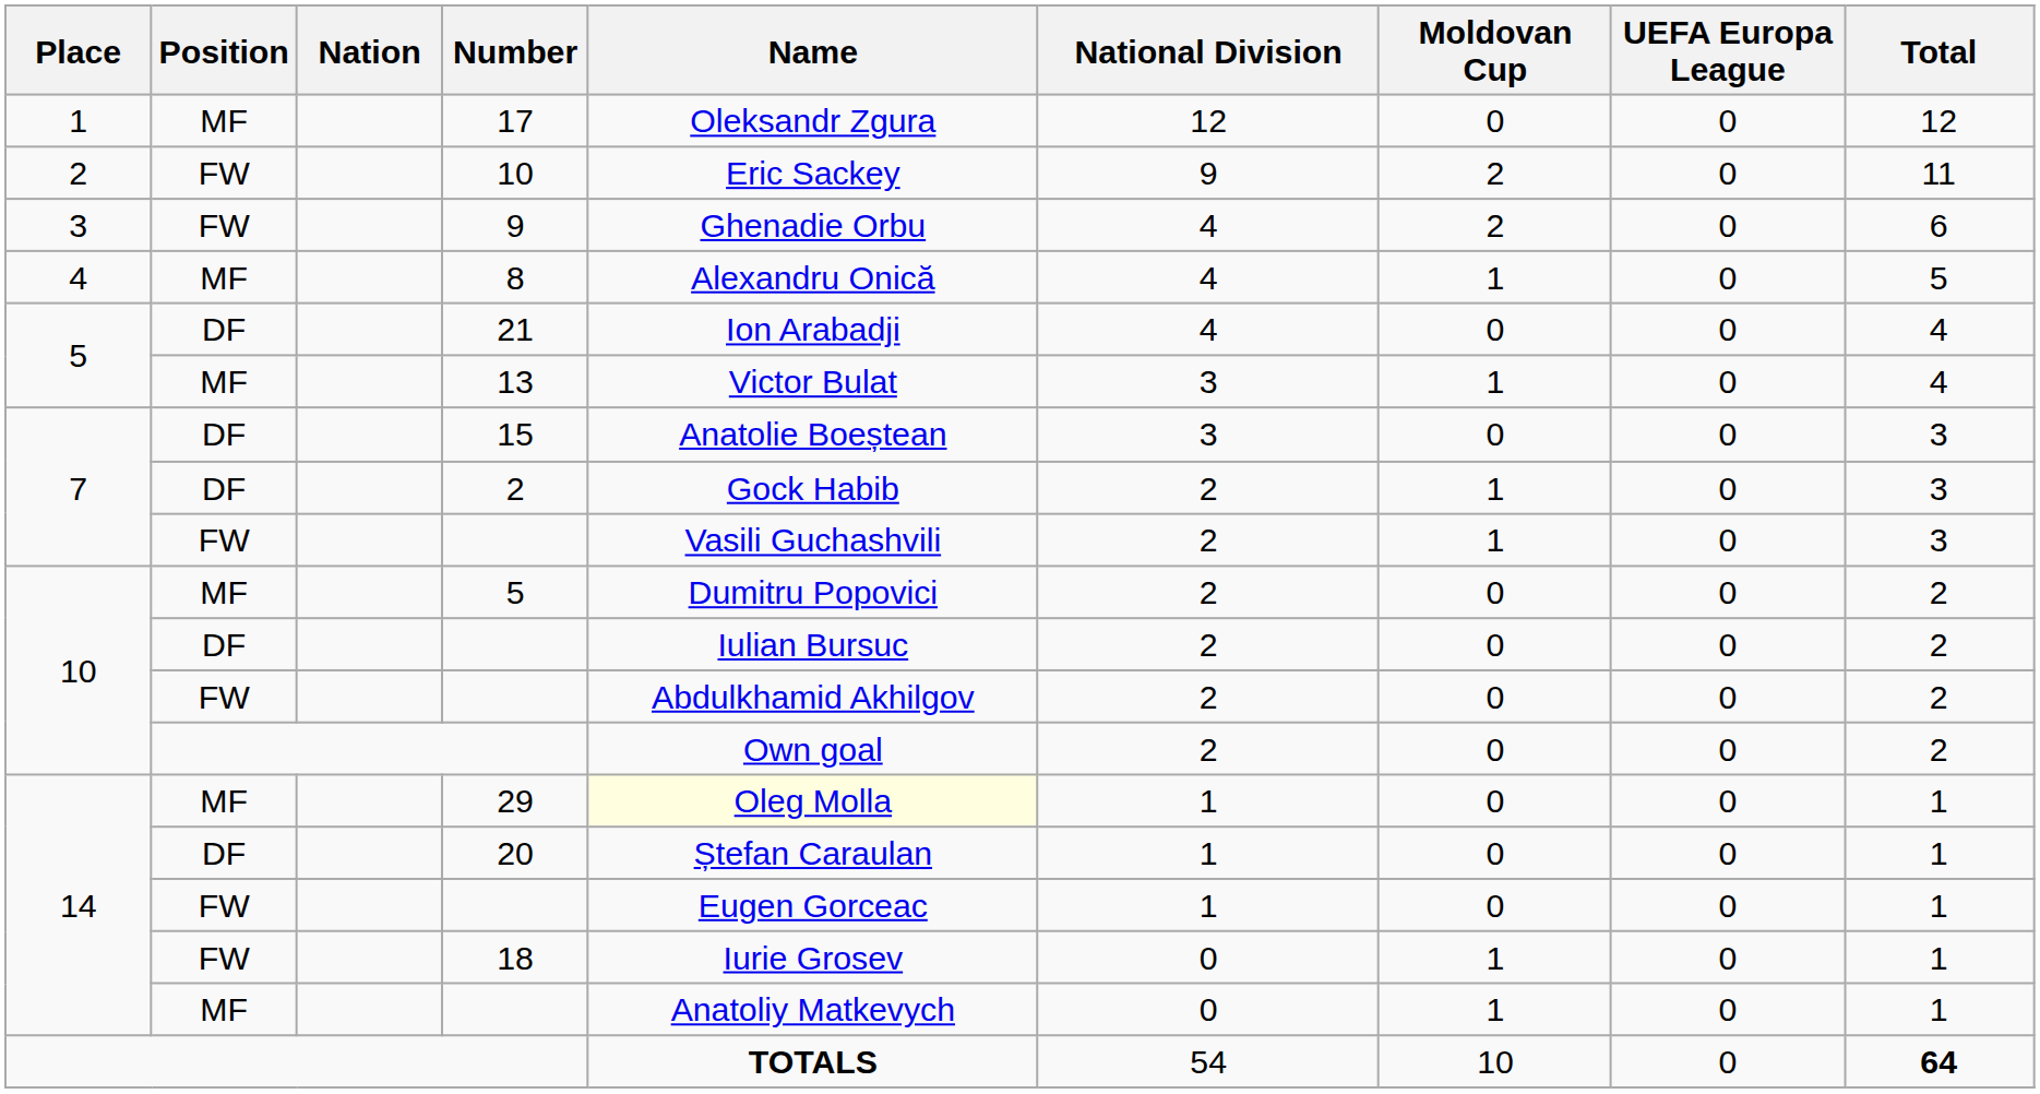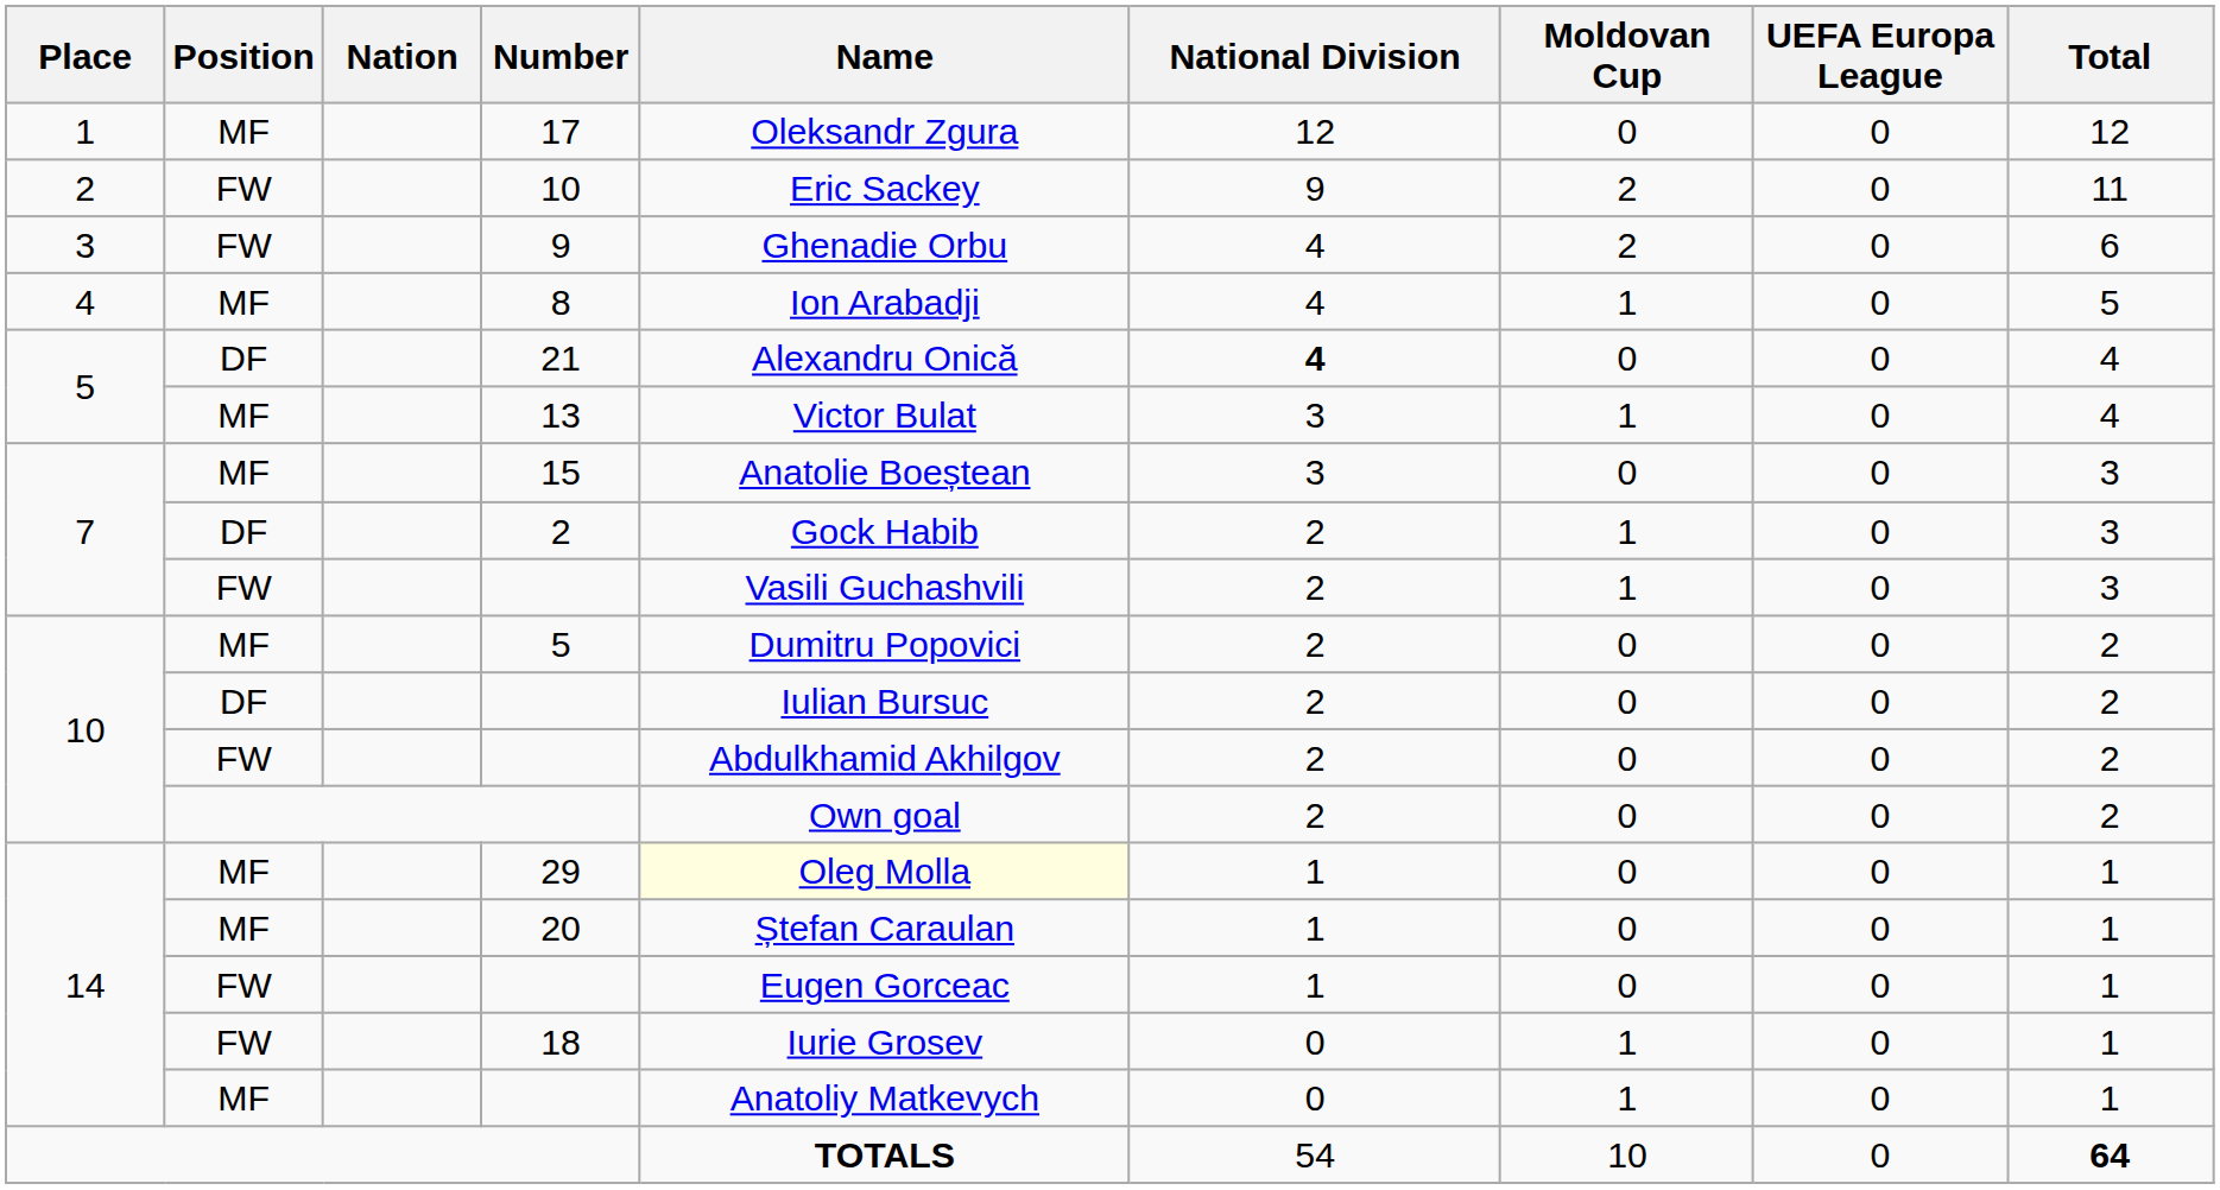8 | Name: Alexandru Onică -> Ion Arabadji
21 | Name: Ion Arabadji -> Alexandru Onică
21 | National Division: normal -> bold
15 | Position: DF -> MF
20 | Position: DF -> MF
